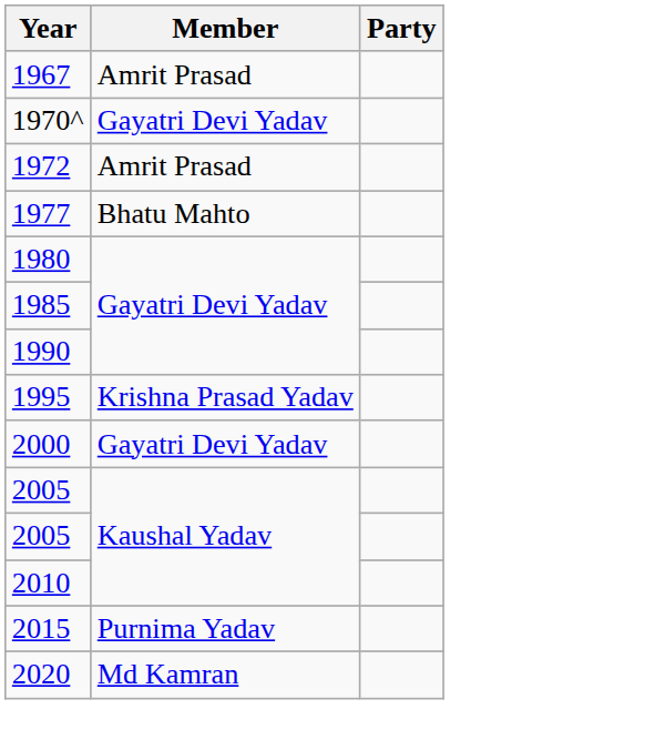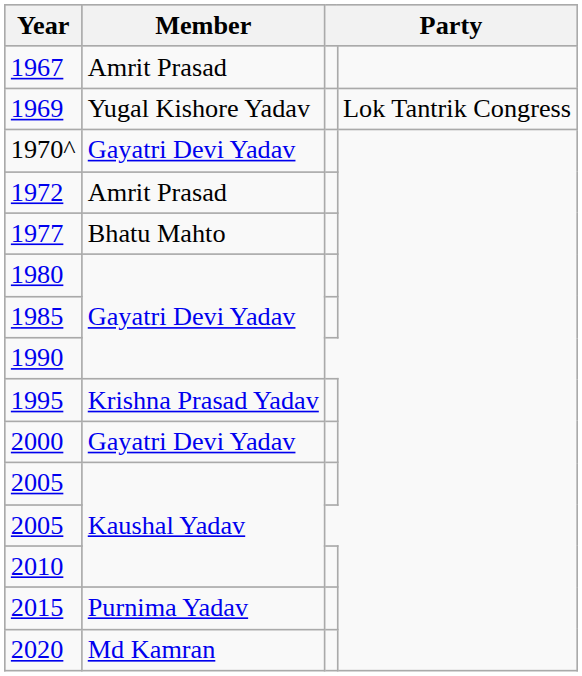+ row: 1969 | Yugal Kishore Yadav | Lok Tantrik Congress
